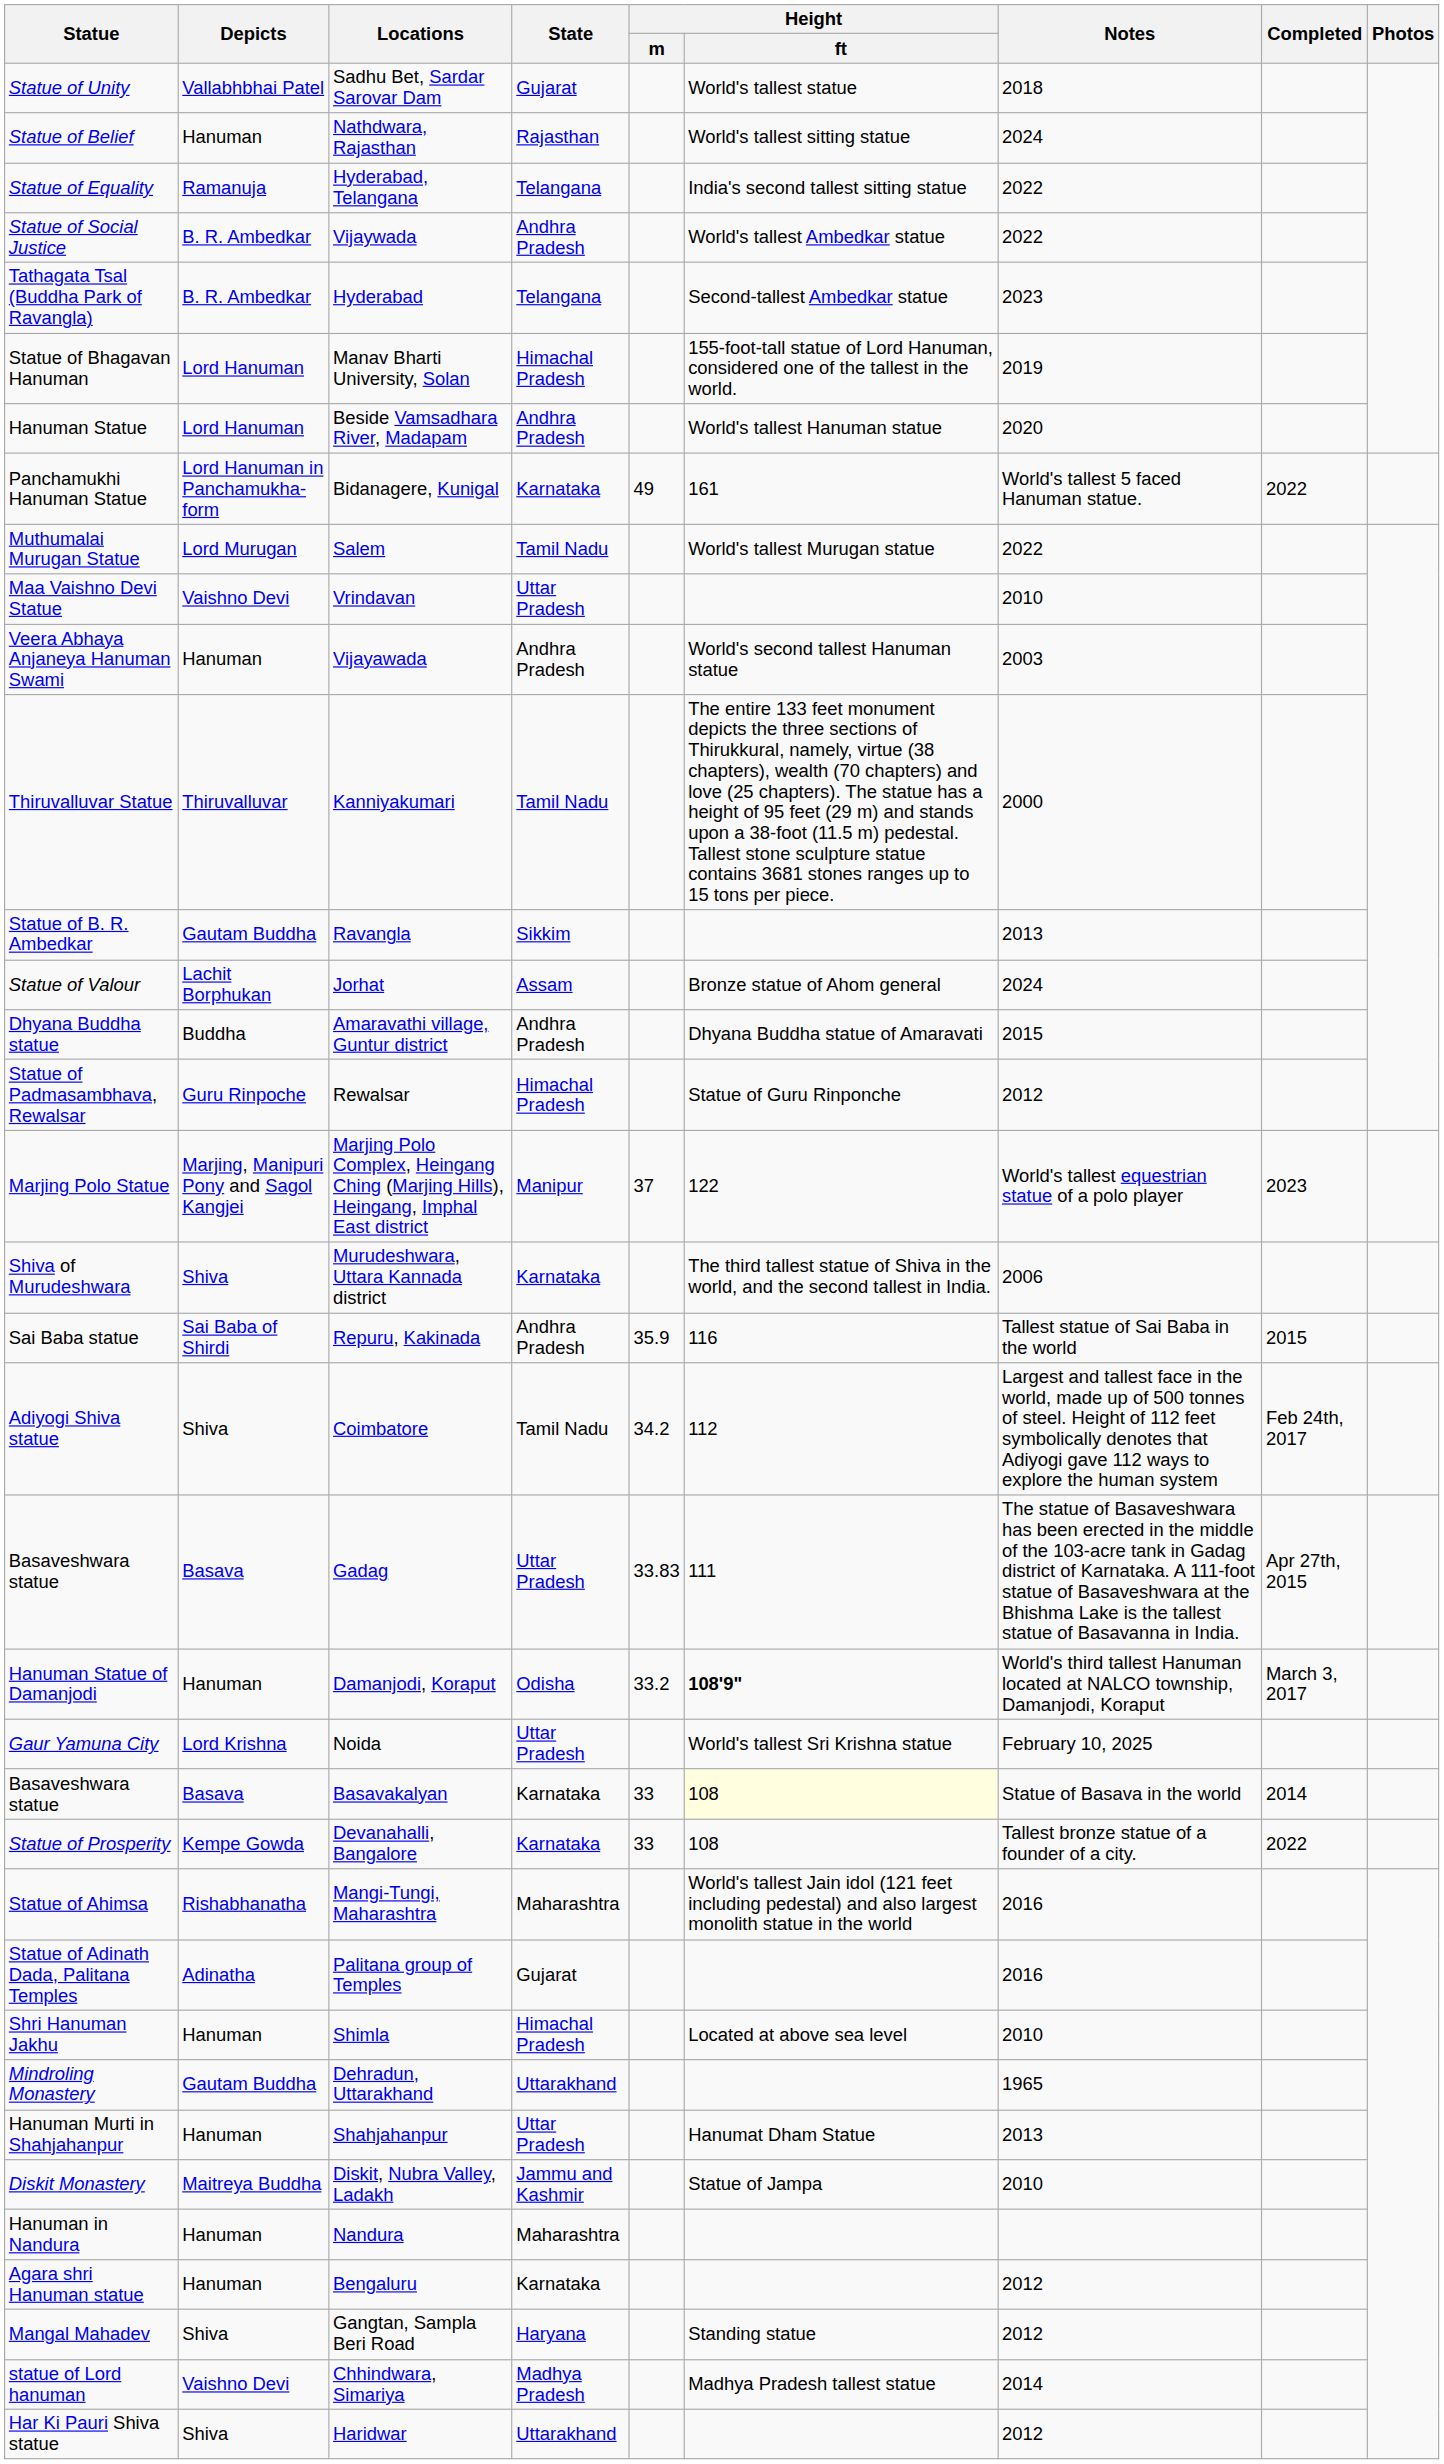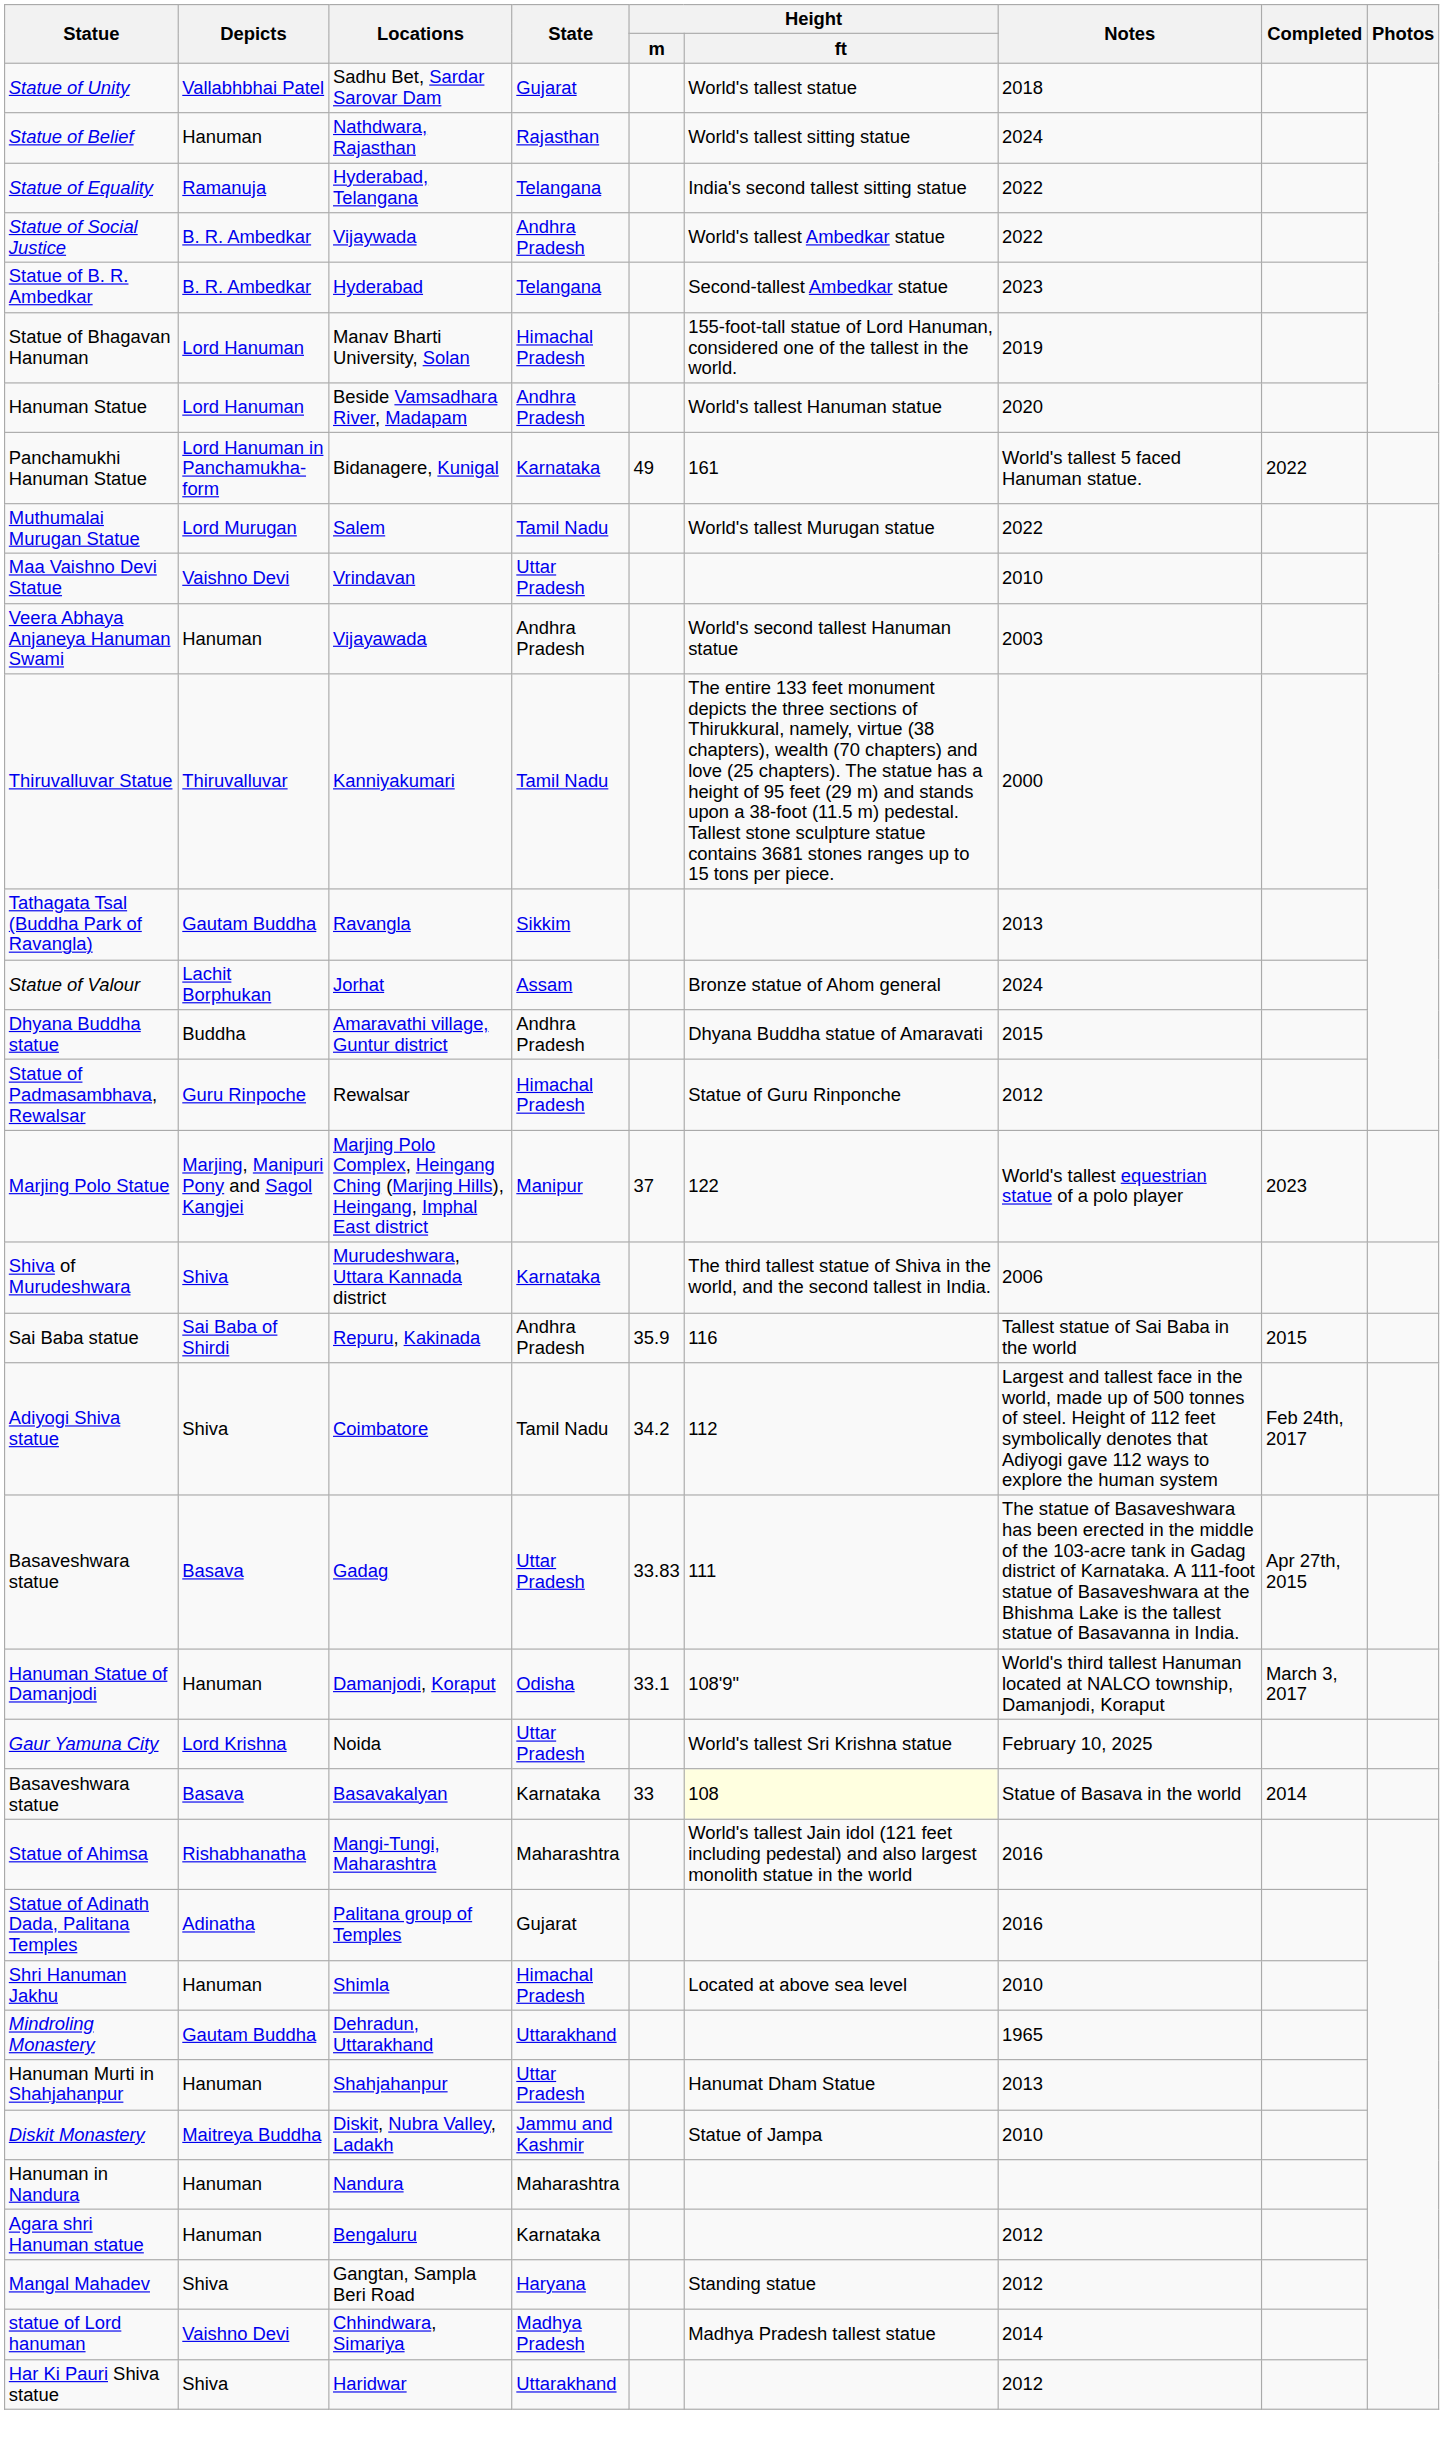Hyderabad | Statue: Tathagata Tsal (Buddha Park of Ravangla) -> Statue of B. R. Ambedkar
Ravangla | Statue: Statue of B. R. Ambedkar -> Tathagata Tsal (Buddha Park of Ravangla)
Damanjodi, Koraput | Height / m: 33.2 -> 33.1
Damanjodi, Koraput | Height / ft: bold -> normal
- row: Statue of Prosperity | Kempe Gowda | Devanahalli, Bangalore | Karnataka | 33 | 108 | Tallest bronze statue of a founder of a city. | 2022
